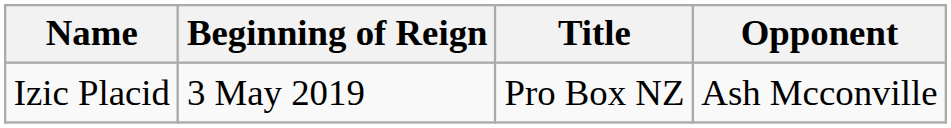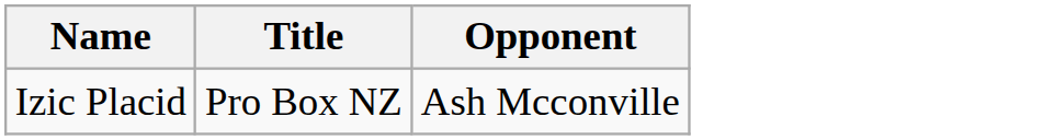- column: Beginning of Reign | 3 May 2019
